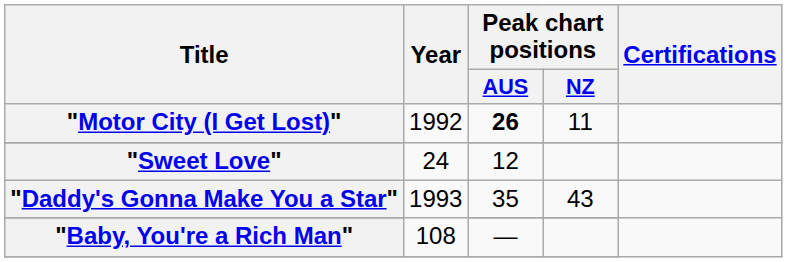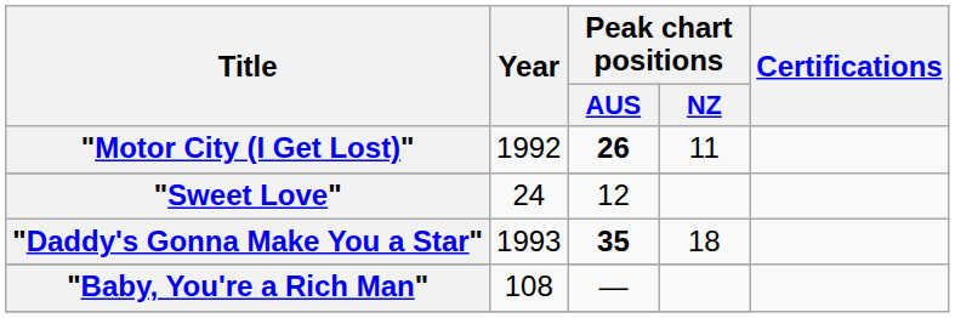"Daddy's Gonna Make You a Star" | Peak chart positions / AUS: normal -> bold
"Daddy's Gonna Make You a Star" | Peak chart positions / NZ: 43 -> 18
